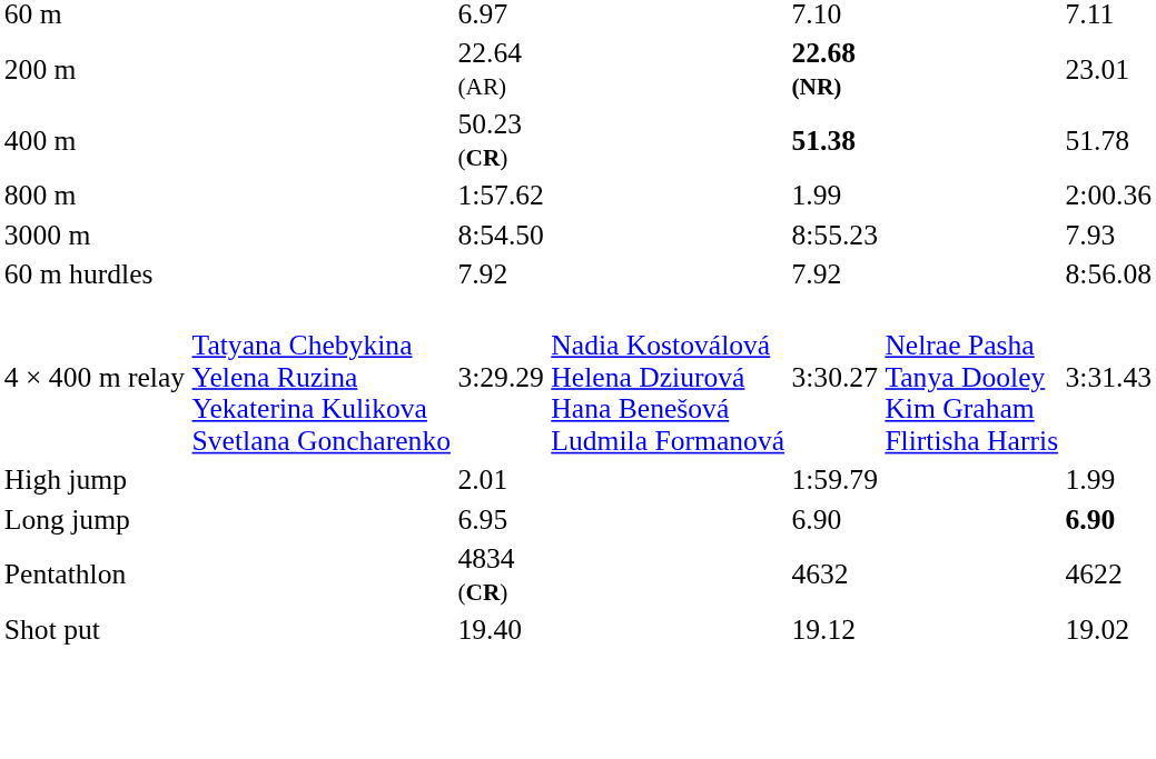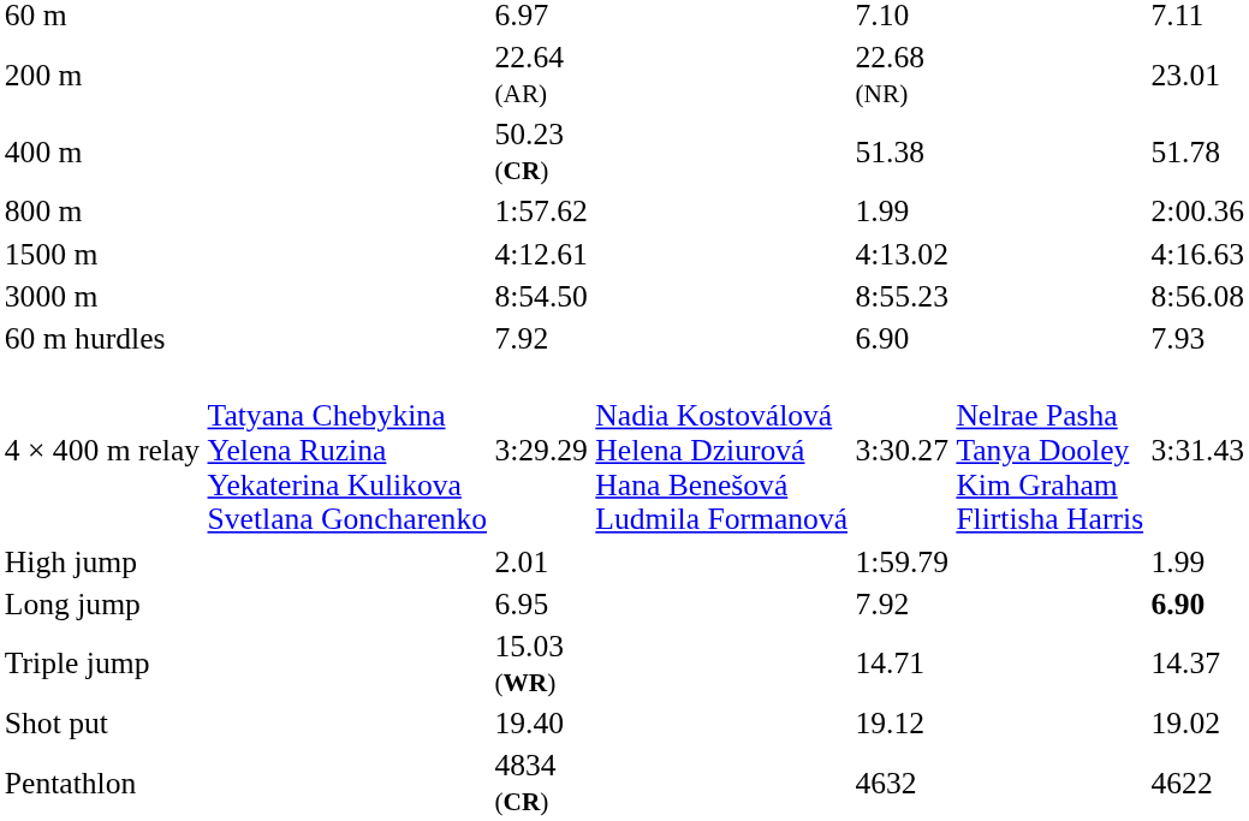200 m | column 5: bold -> normal
400 m | column 5: bold -> normal
+ row: 1500 m | 4:12.61 | 4:13.02 | 4:16.63
3000 m | column 7: 7.93 -> 8:56.08
60 m hurdles | column 5: 7.92 -> 6.90
60 m hurdles | column 7: 8:56.08 -> 7.93
Long jump | column 5: 6.90 -> 7.92
+ row: Triple jump | 15.03 (WR) | 14.71 | 14.37
rows swapped: Shot put <-> Pentathlon
